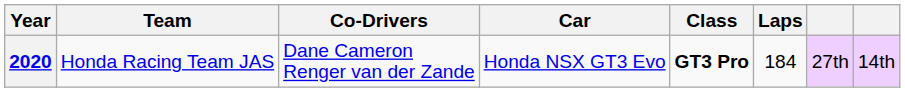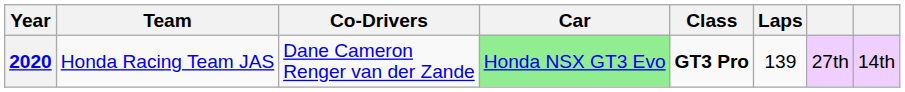2020 | Car: no background -> lightgreen background
2020 | Laps: 184 -> 139
